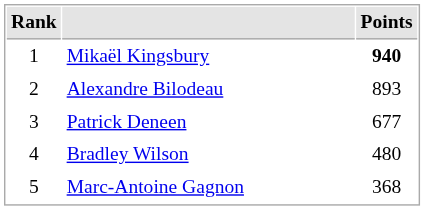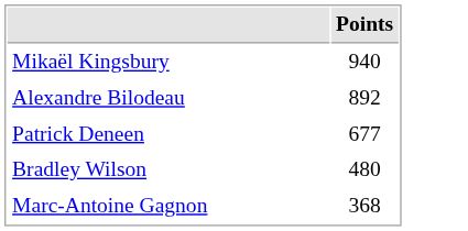- column: Rank | 1 | 2 | 3 | 4 | 5
Mikaël Kingsbury | Points: bold -> normal
Alexandre Bilodeau | Points: 893 -> 892
